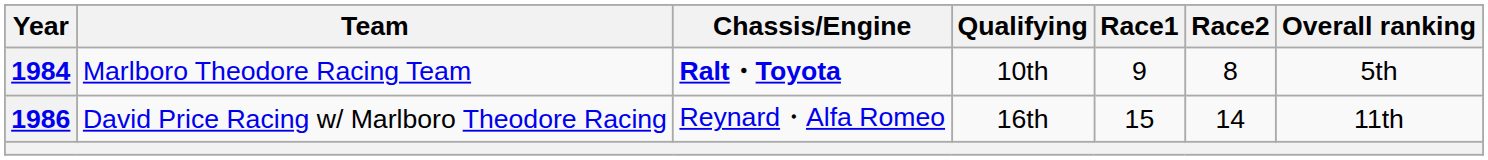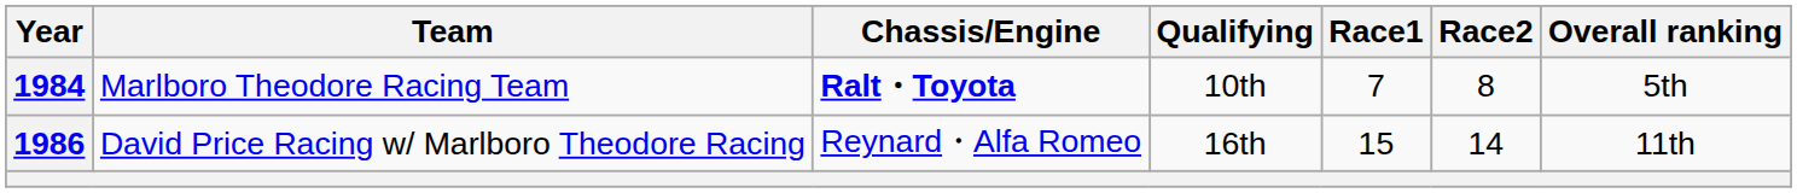1984 | Race1: 9 -> 7
